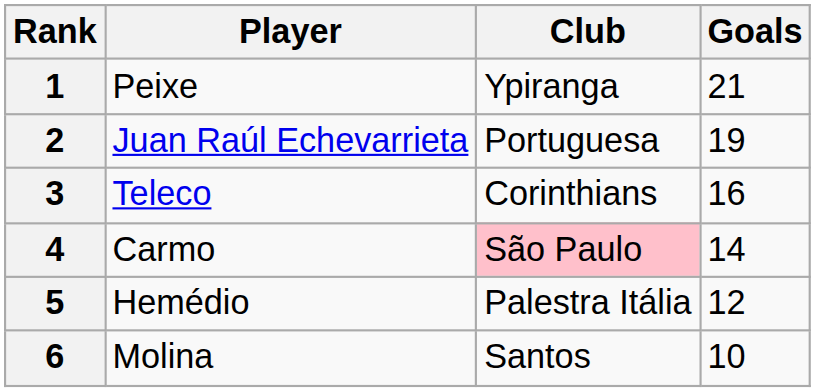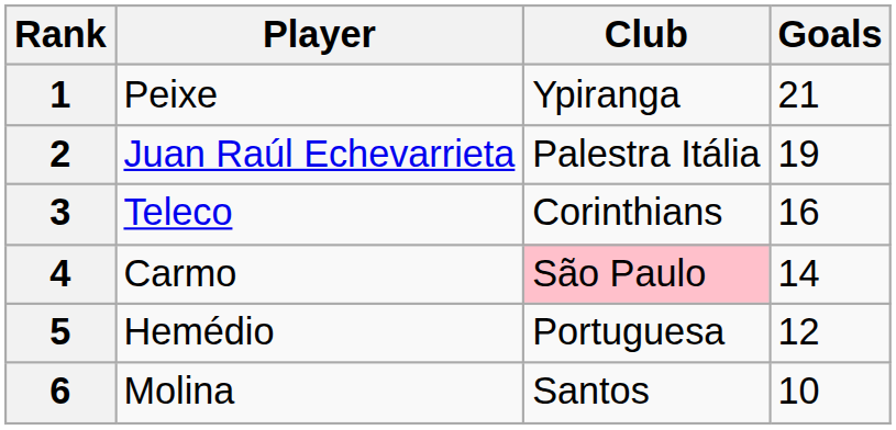2 | Club: Portuguesa -> Palestra Itália
5 | Club: Palestra Itália -> Portuguesa
